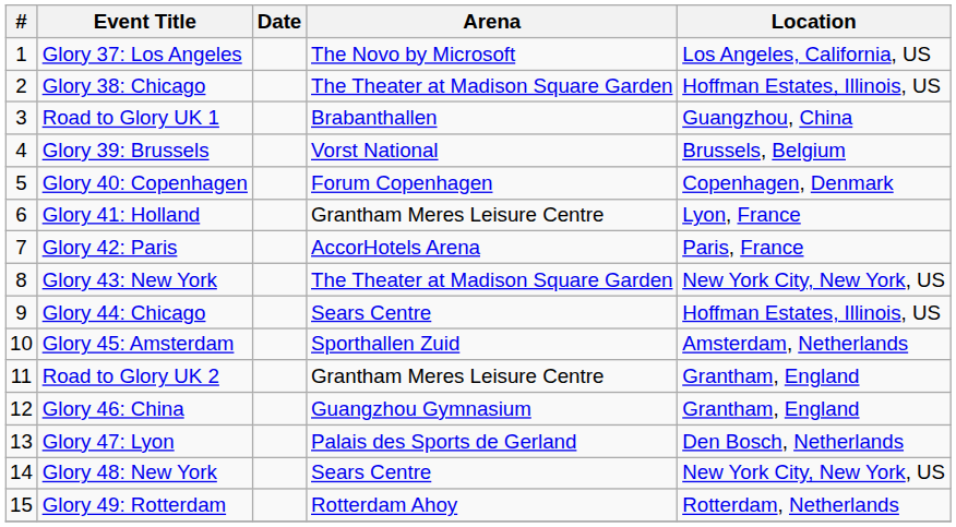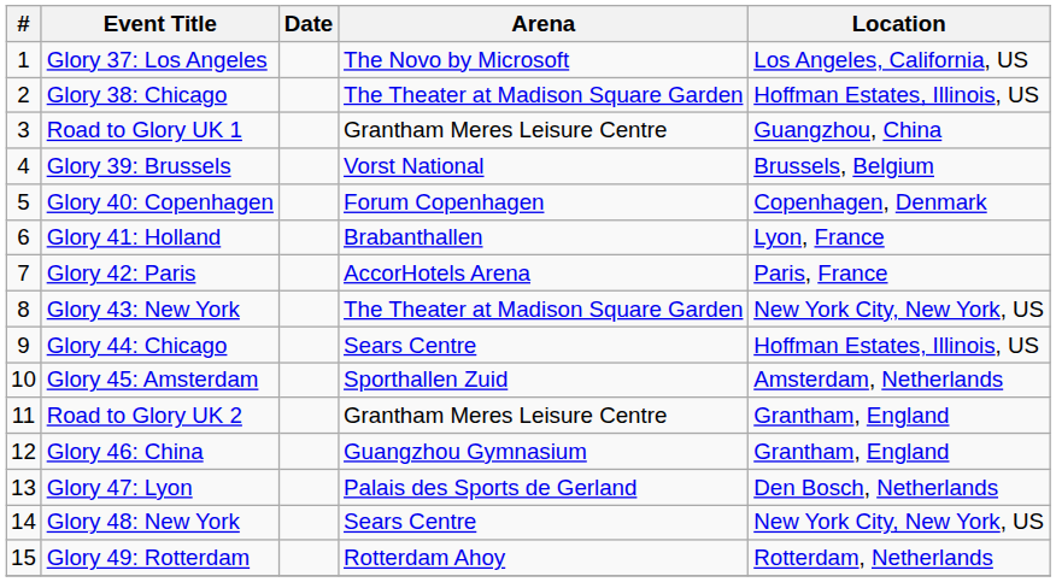Road to Glory UK 1 | Arena: Brabanthallen -> Grantham Meres Leisure Centre
Glory 41: Holland | Arena: Grantham Meres Leisure Centre -> Brabanthallen
